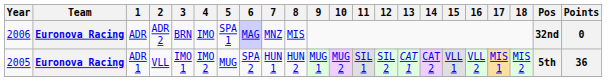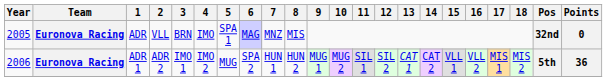ADR | Year: 2006 -> 2005
ADR | 2: ADR 2 -> VLL
ADR 1 | Year: 2005 -> 2006
ADR 1 | 2: VLL -> ADR 2
